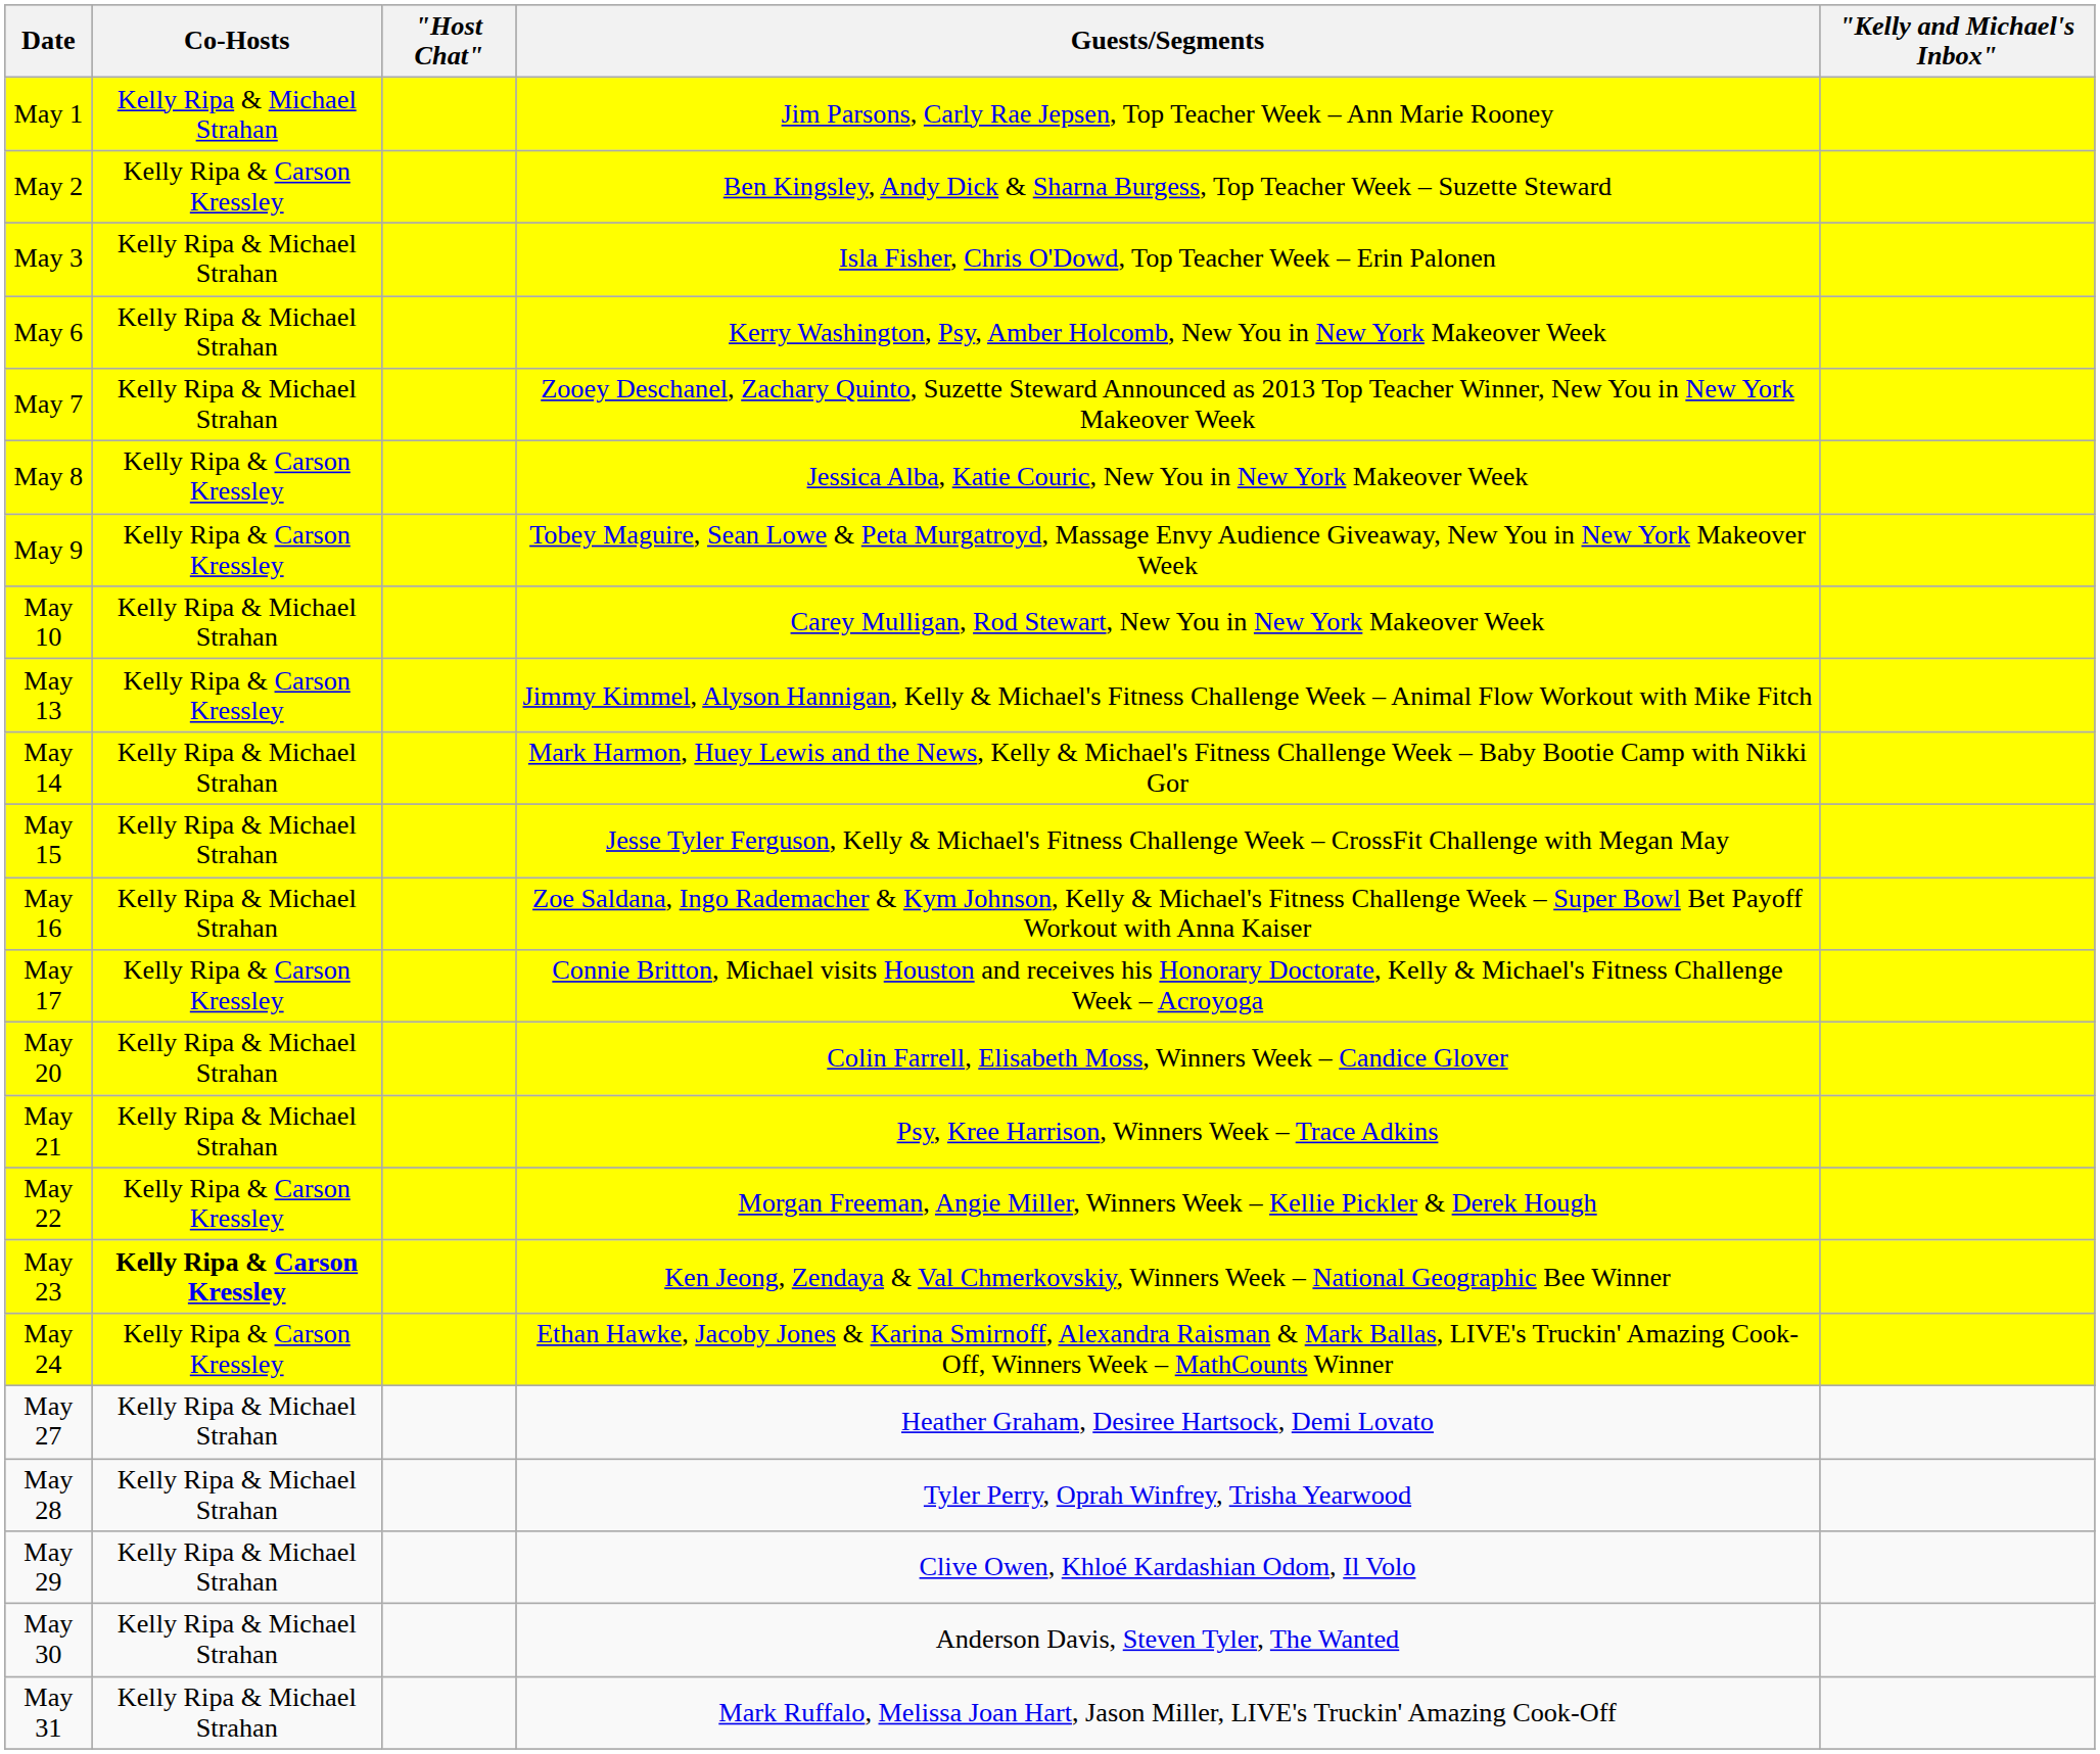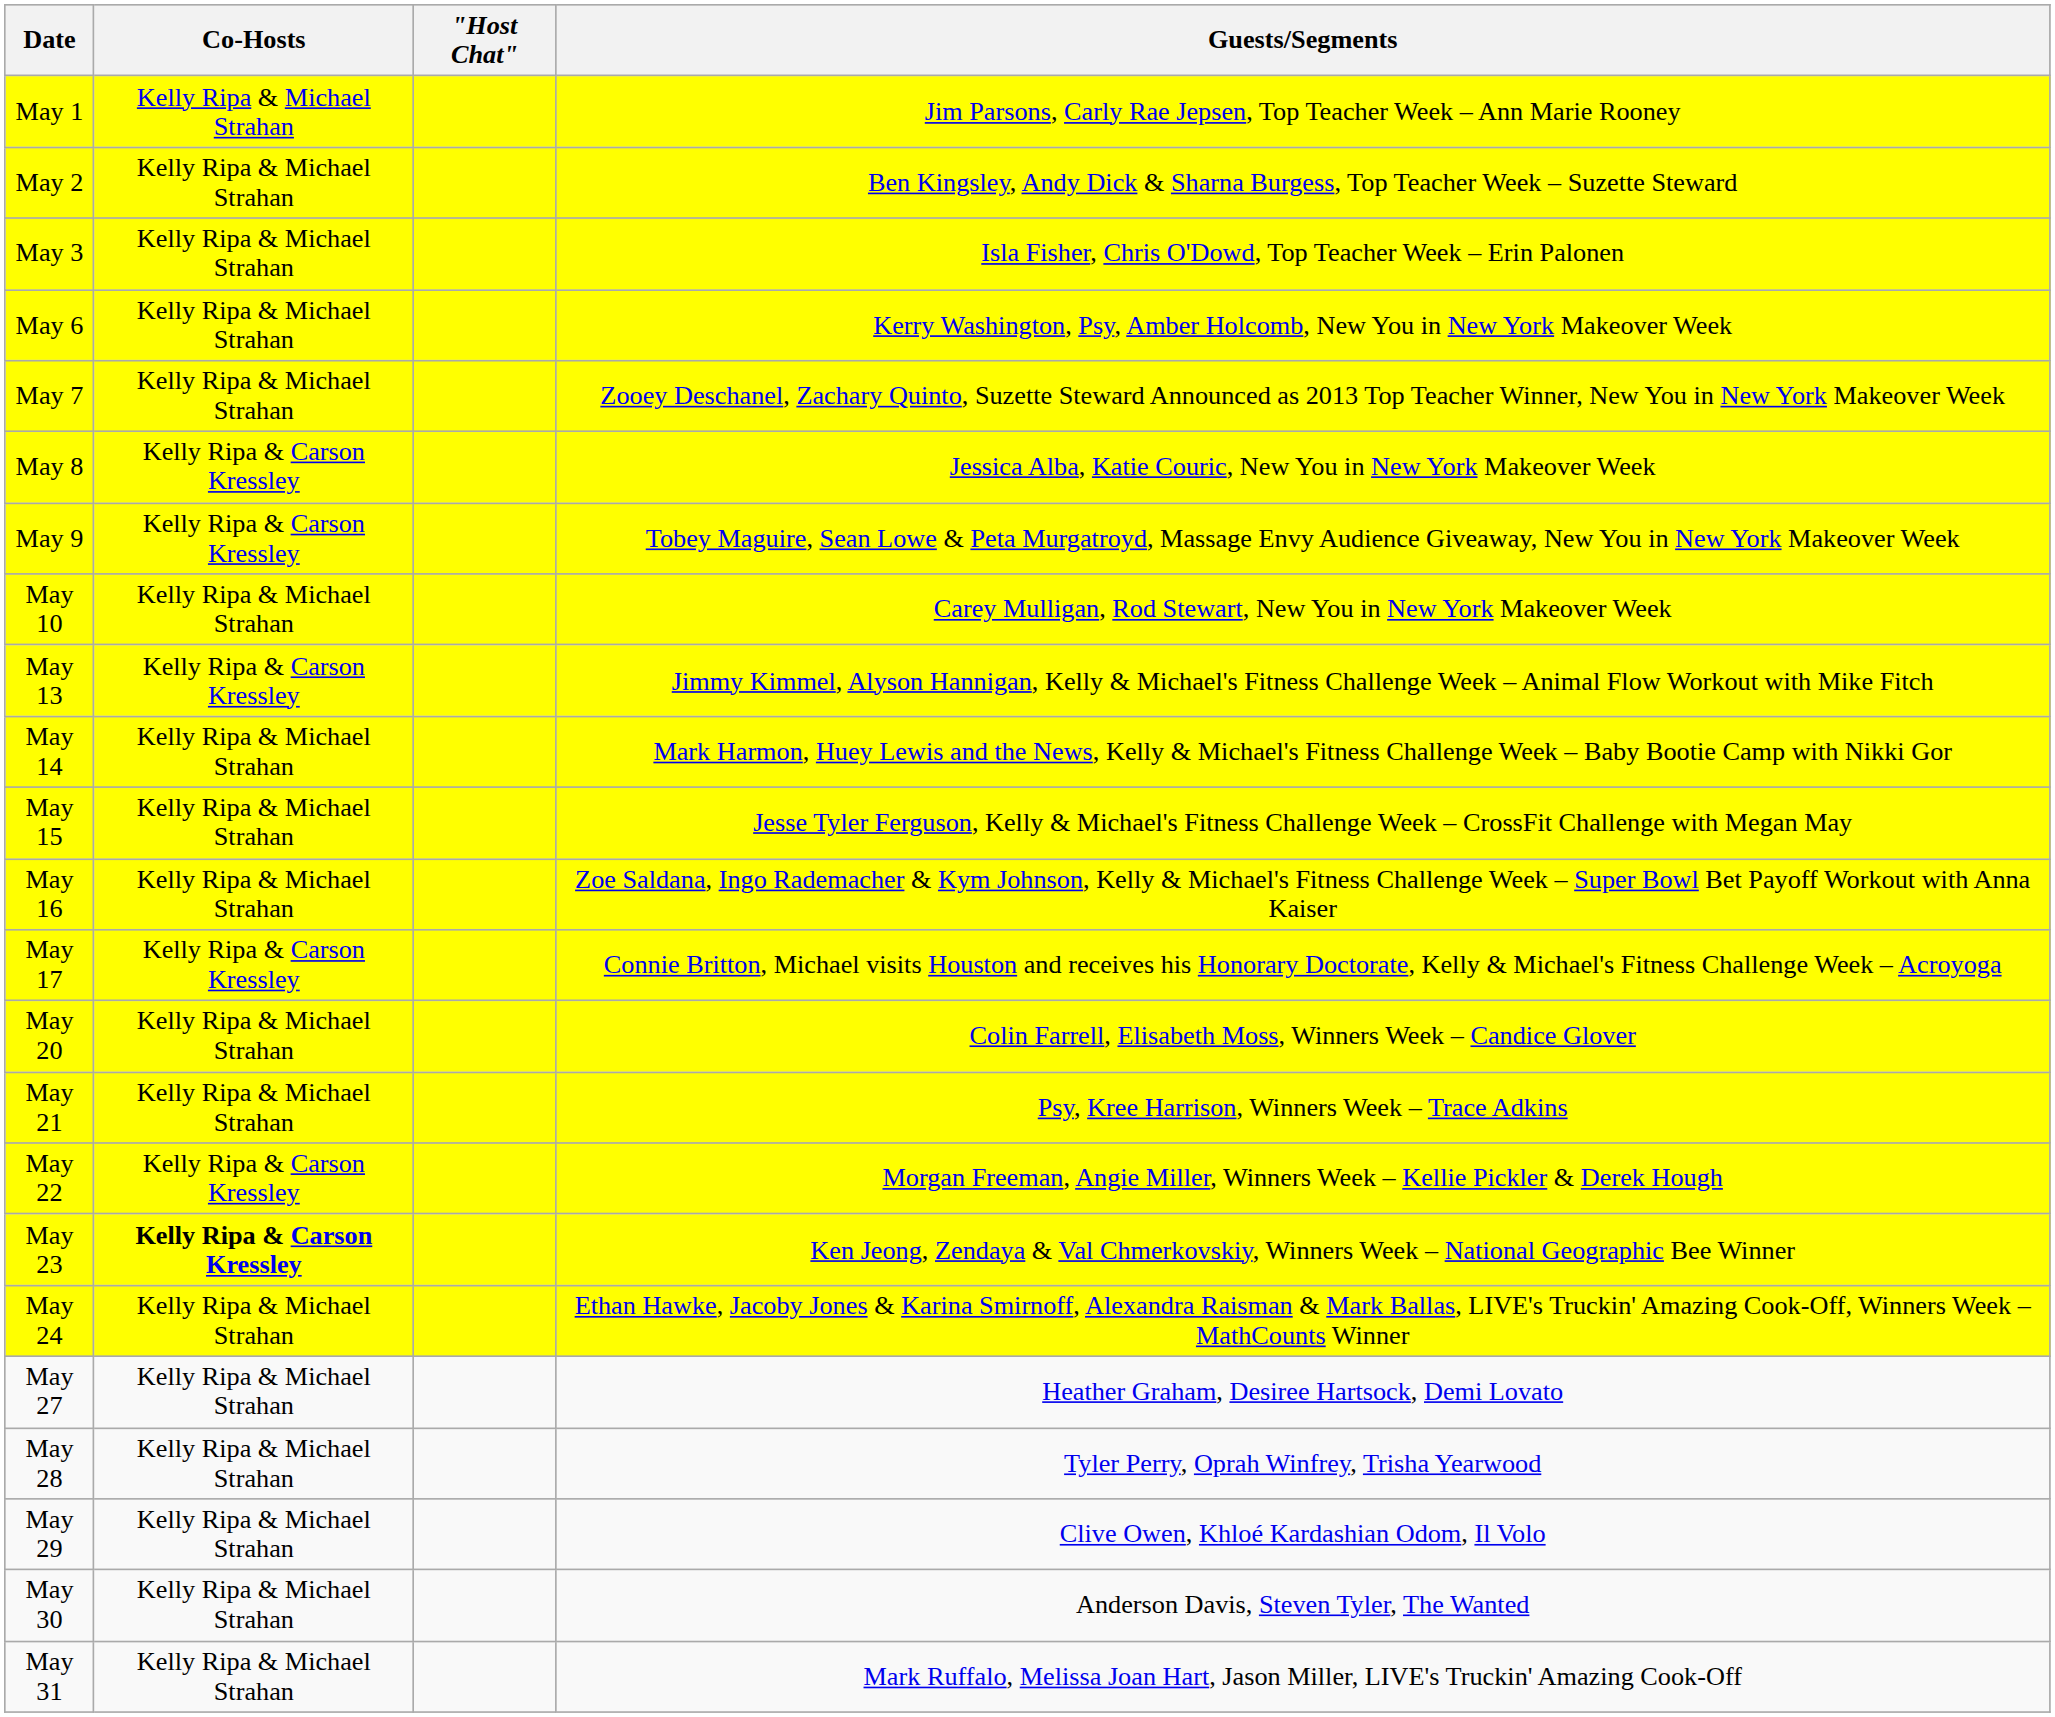- column: "Kelly and Michael's Inbox"
May 2 | Co-Hosts: Kelly Ripa & Carson Kressley -> Kelly Ripa & Michael Strahan
May 24 | Co-Hosts: Kelly Ripa & Carson Kressley -> Kelly Ripa & Michael Strahan
